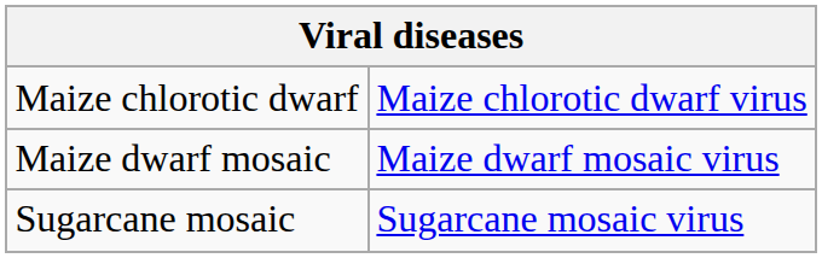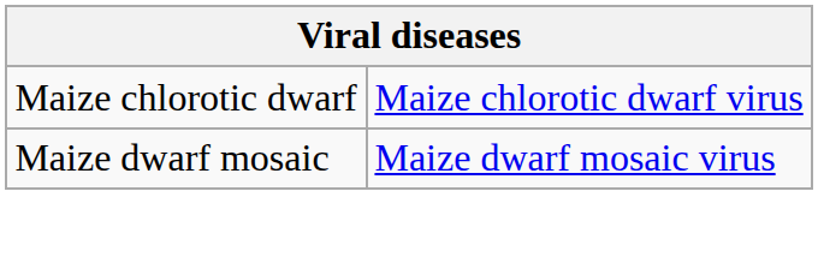- row: Sugarcane mosaic | Sugarcane mosaic virus
